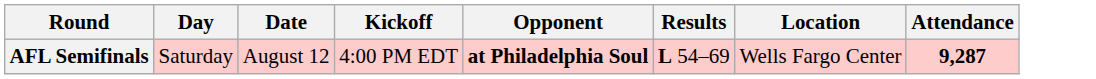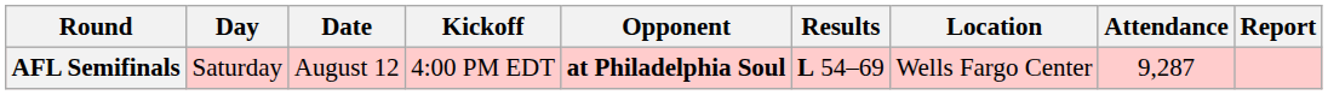+ column: Report
AFL Semifinals | Attendance: bold -> normal
